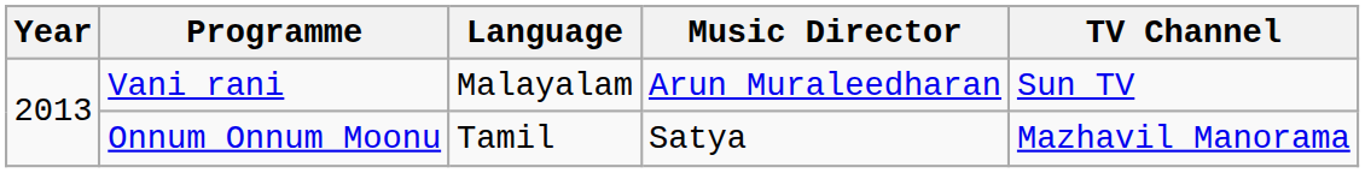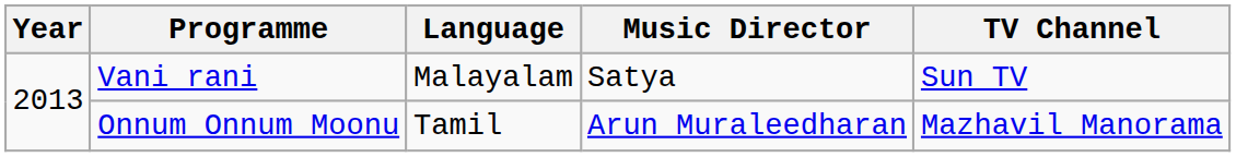Vani rani | Music Director: Arun Muraleedharan -> Satya
Onnum Onnum Moonu | Music Director: Satya -> Arun Muraleedharan
